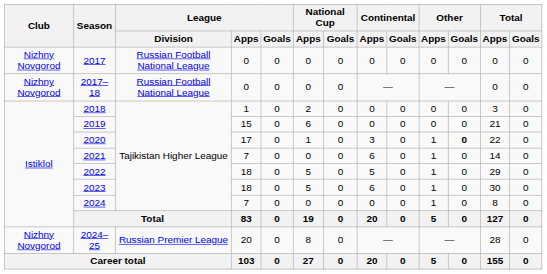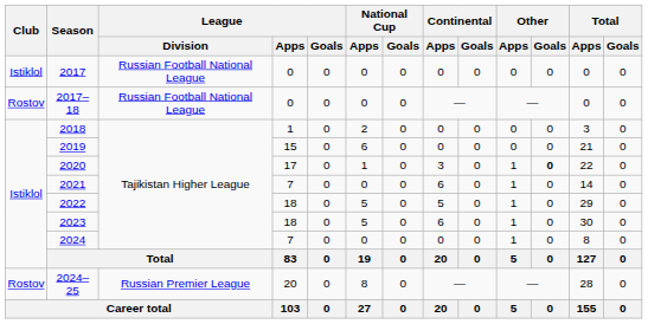2017 | Club: Nizhny Novgorod -> Istiklol
2017–18 | Club: Nizhny Novgorod -> Rostov
2024–25 | Club: Nizhny Novgorod -> Rostov
